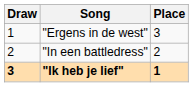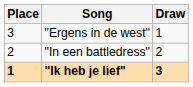columns swapped: Draw <-> Place
